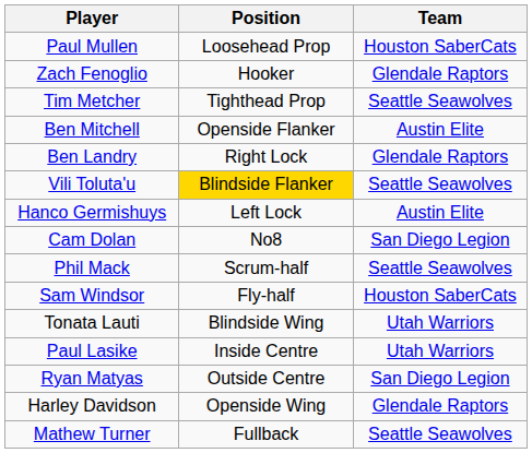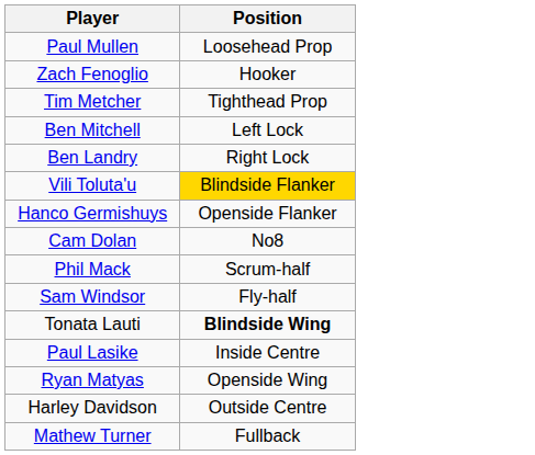- column: Team | Houston SaberCats | Glendale Raptors | Seattle Seawolves | Austin Elite | Glendale Raptors | Seattle Seawolves | Austin Elite | San Diego Legion | Seattle Seawolves | Houston SaberCats | Utah Warriors | Utah Warriors | San Diego Legion | Glendale Raptors | Seattle Seawolves
Ben Mitchell | Position: Openside Flanker -> Left Lock
Hanco Germishuys | Position: Left Lock -> Openside Flanker
Tonata Lauti | Position: normal -> bold
Ryan Matyas | Position: Outside Centre -> Openside Wing
Harley Davidson | Position: Openside Wing -> Outside Centre
